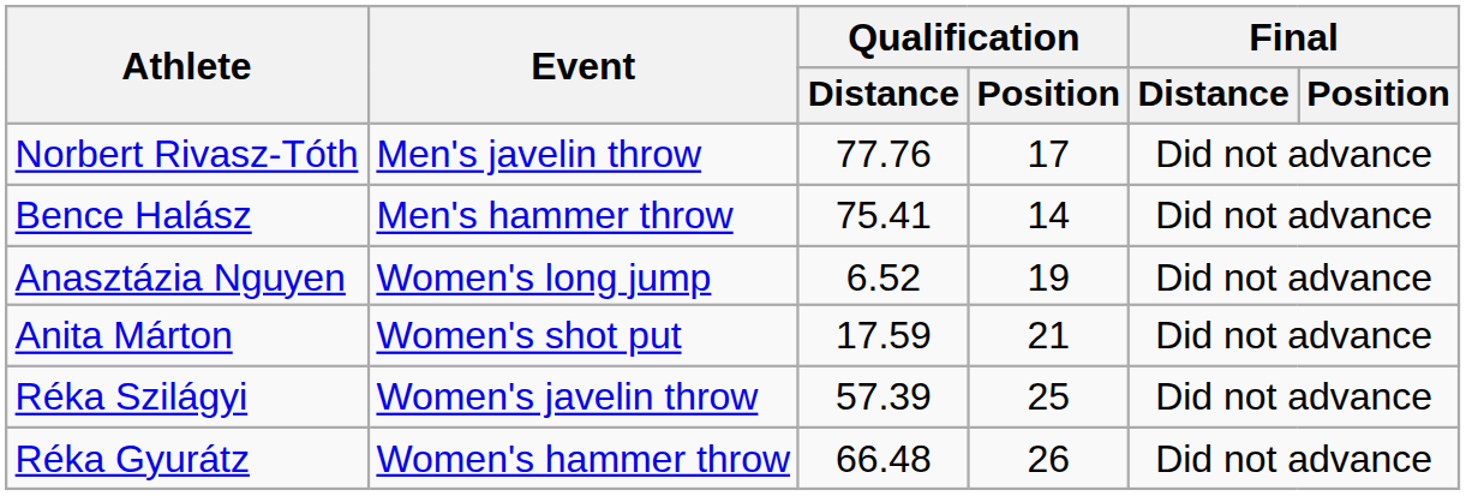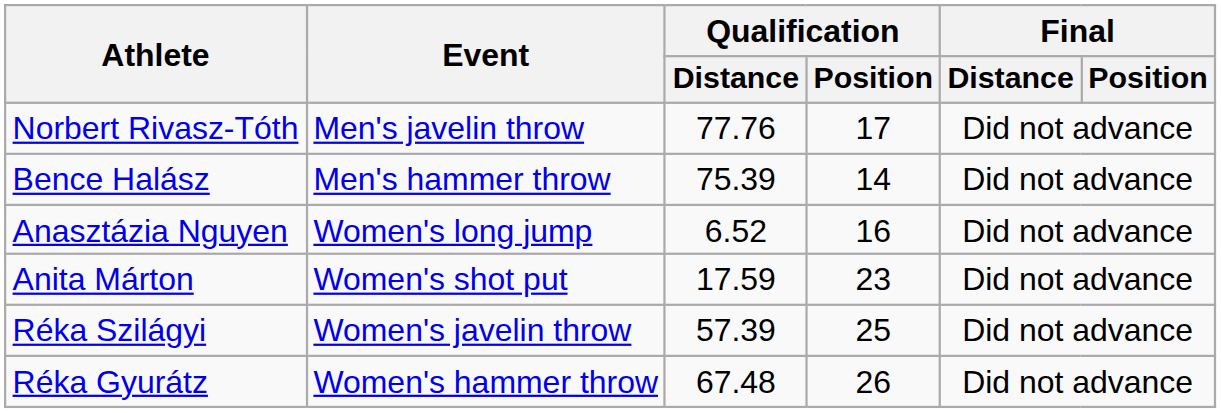Bence Halász | Qualification / Distance: 75.41 -> 75.39
Anasztázia Nguyen | Qualification / Position: 19 -> 16
Anita Márton | Qualification / Position: 21 -> 23
Réka Gyurátz | Qualification / Distance: 66.48 -> 67.48
